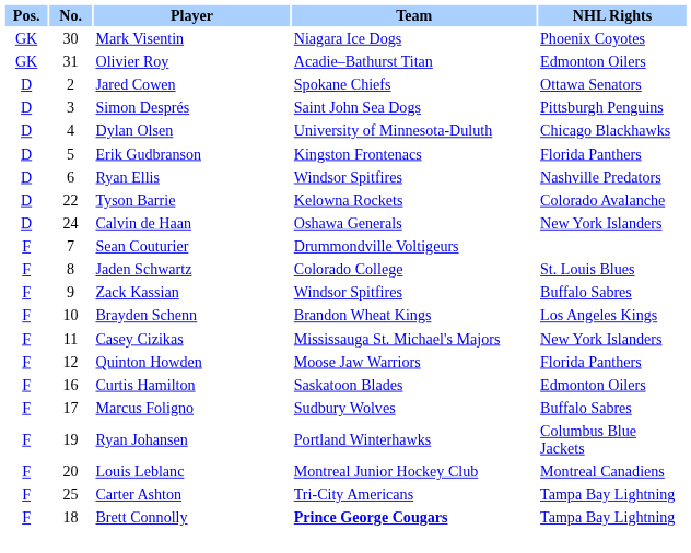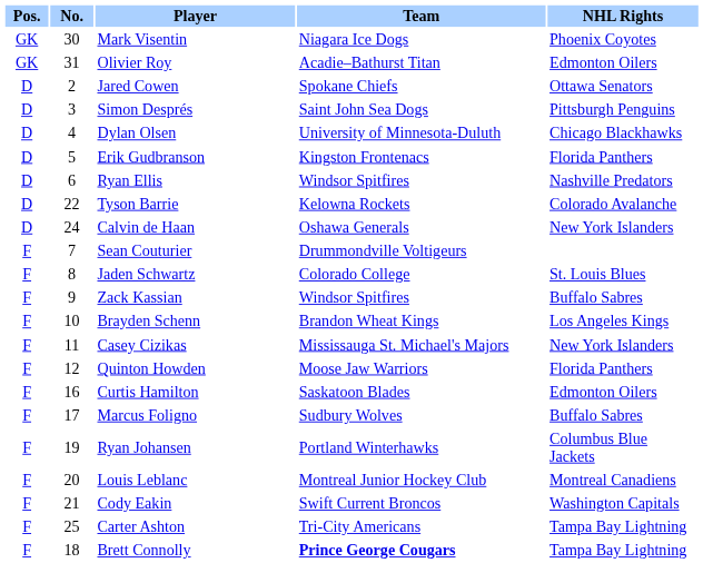+ row: F | 21 | Cody Eakin | Swift Current Broncos | Washington Capitals
